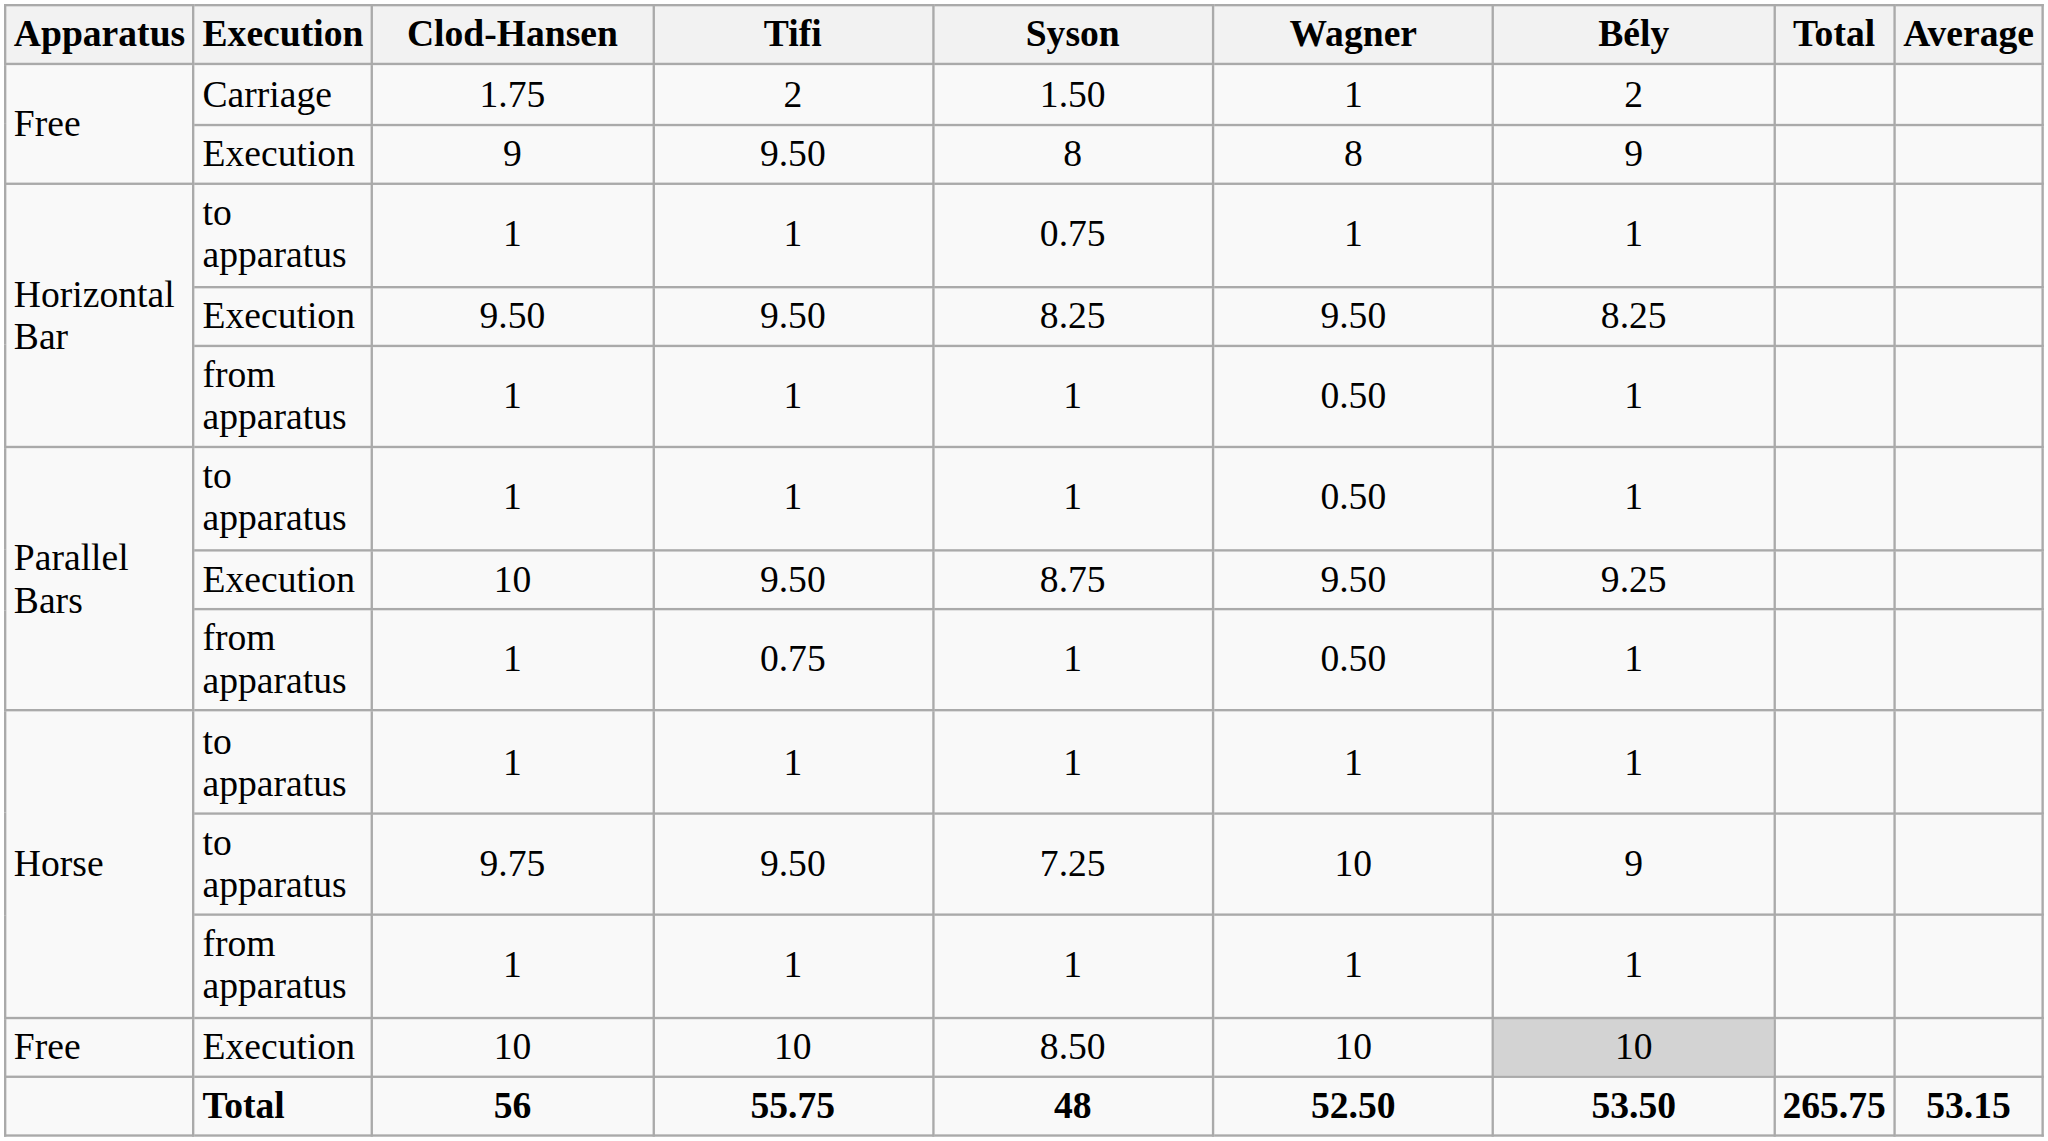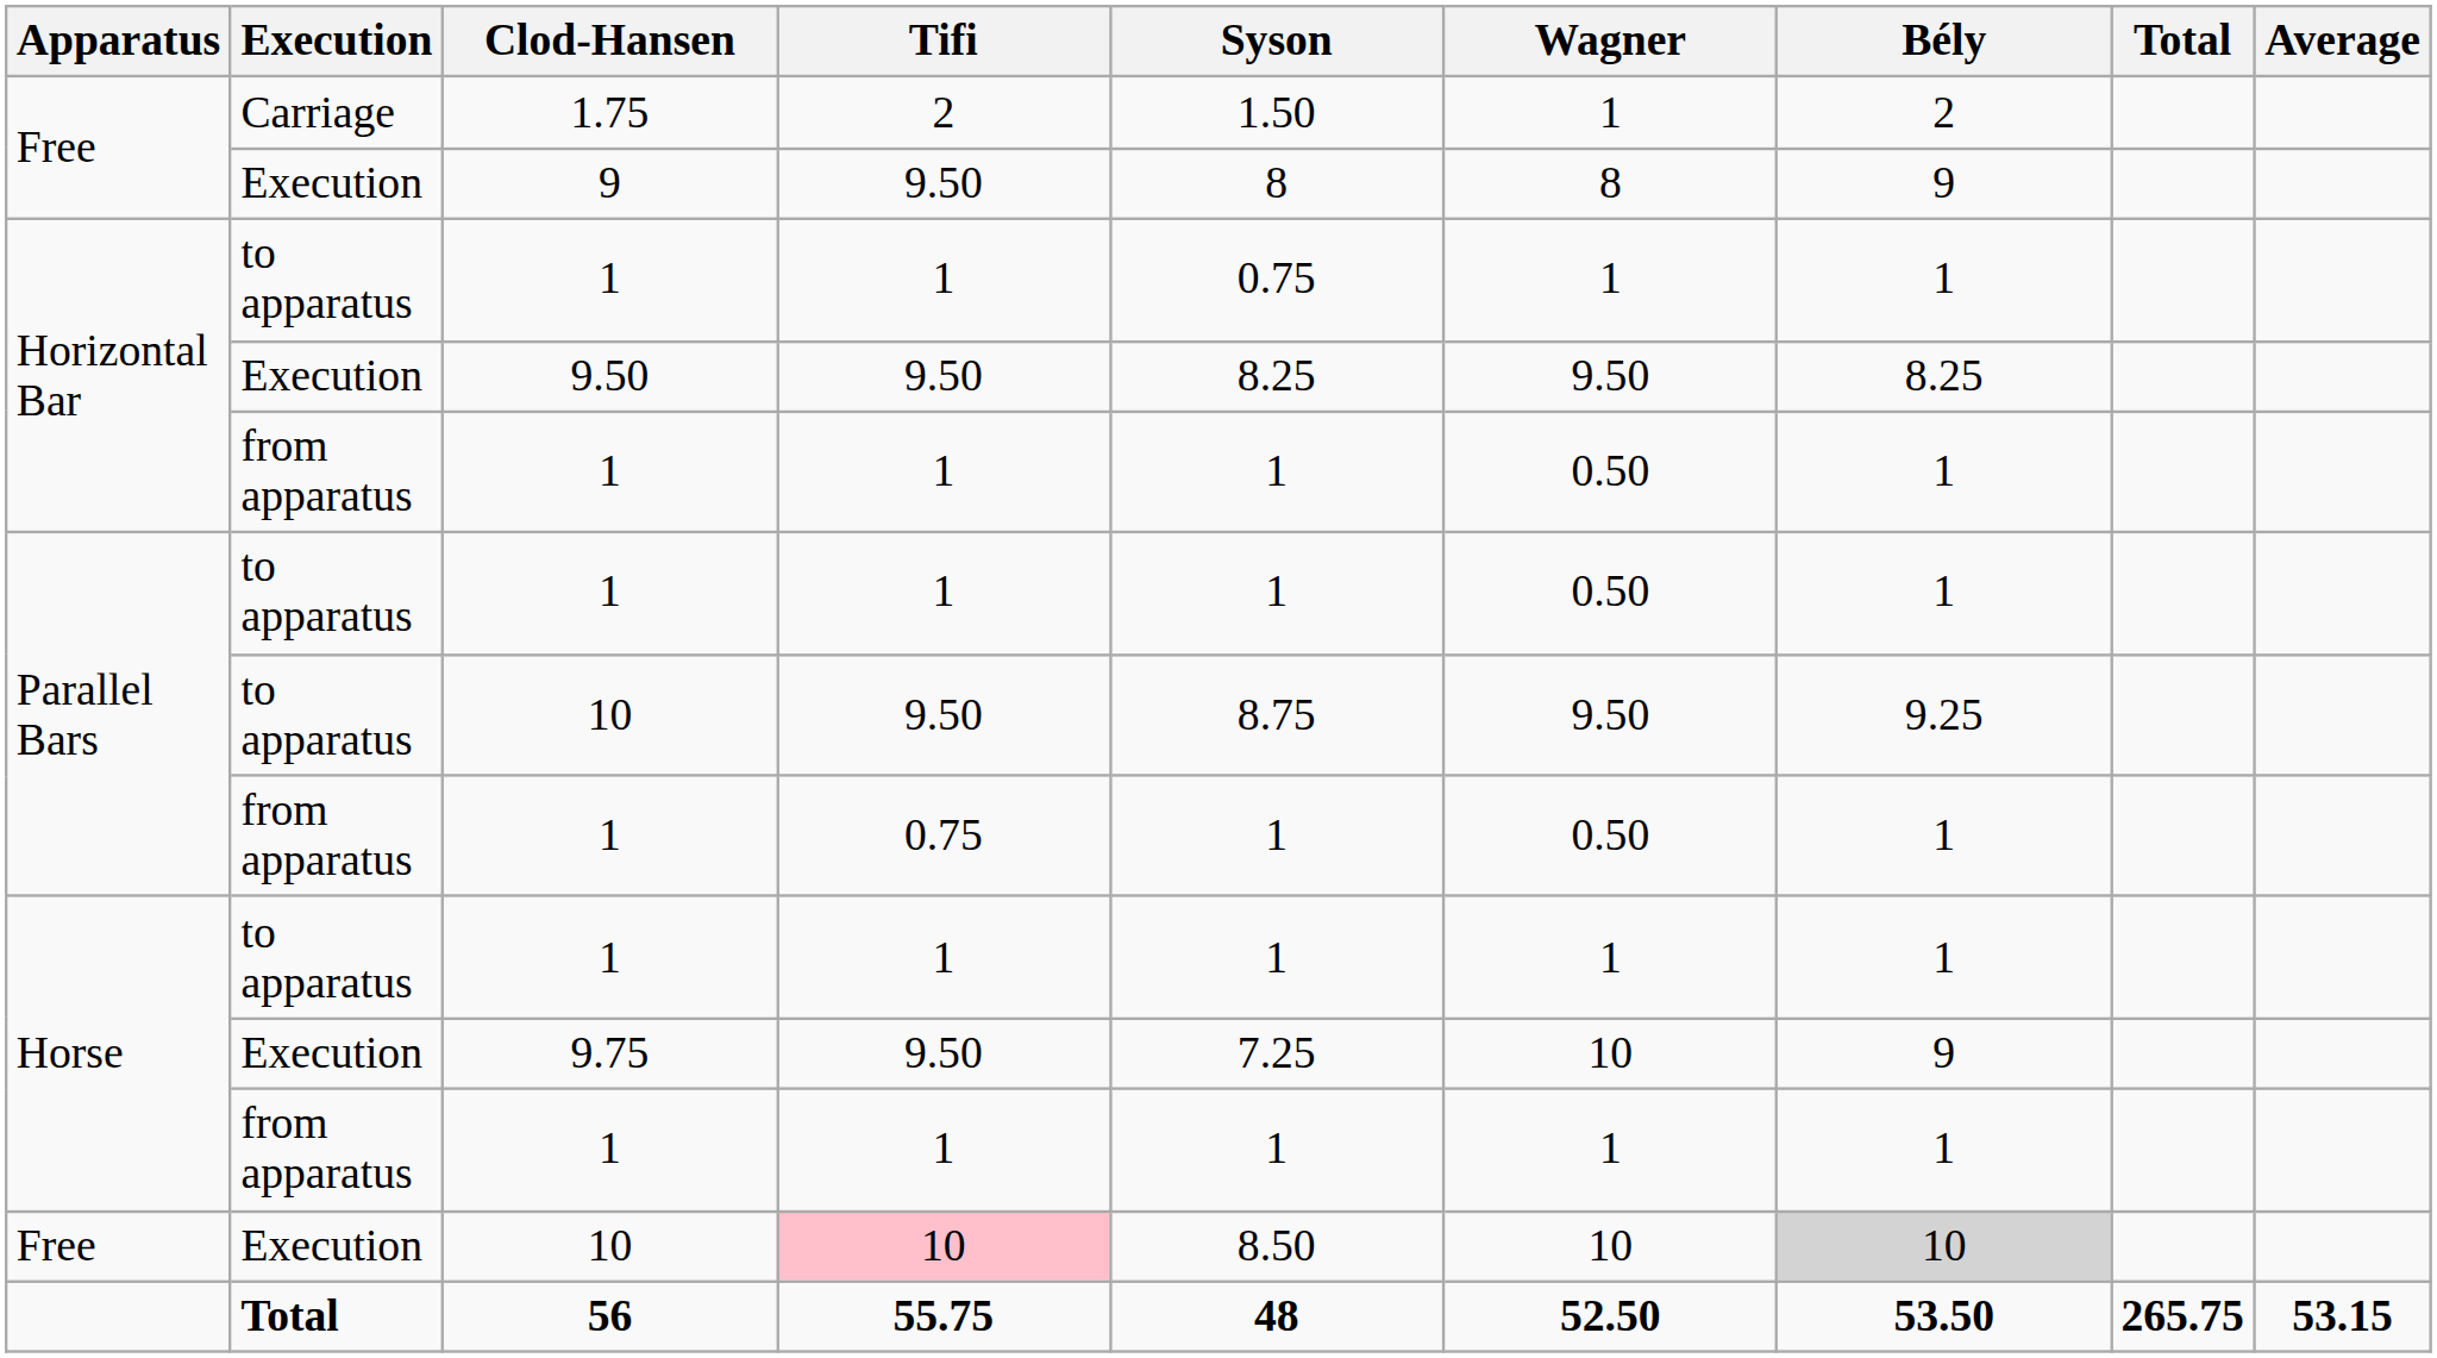Parallel Bars / 10 | Execution: Execution -> to apparatus
9.75 | Execution: to apparatus -> Execution
Free / 10 | Tifi: no background -> pink background
